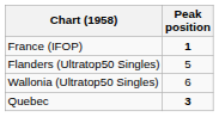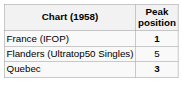- row: Wallonia (Ultratop50 Singles) | 6
